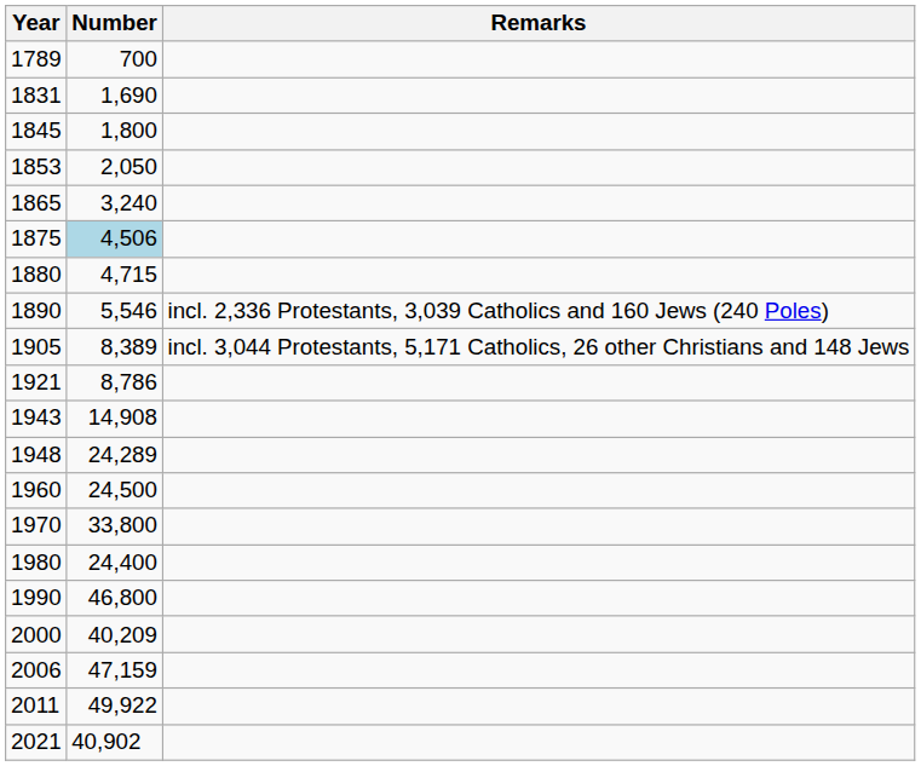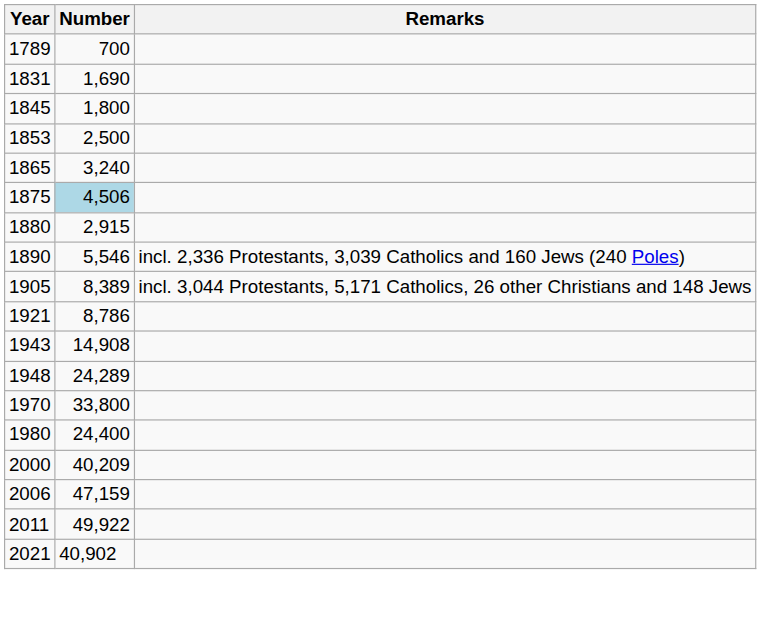1853 | Number: 2,050 -> 2,500
1880 | Number: 4,715 -> 2,915
- row: 1960 | 24,500
- row: 1990 | 46,800
